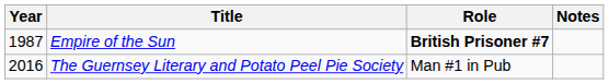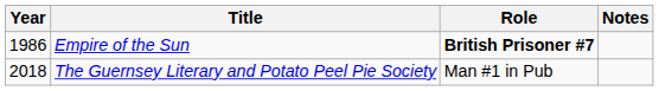Empire of the Sun | Year: 1987 -> 1986
The Guernsey Literary and Potato Peel Pie Society | Year: 2016 -> 2018
